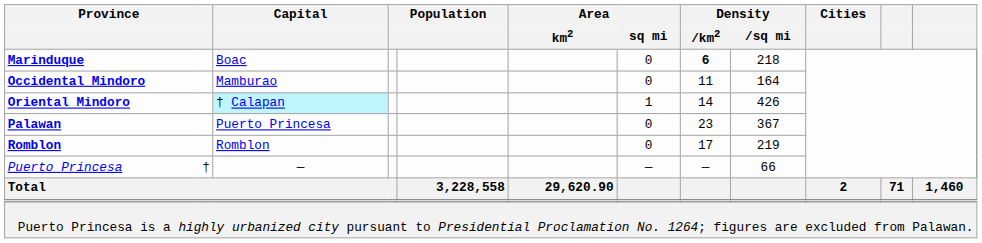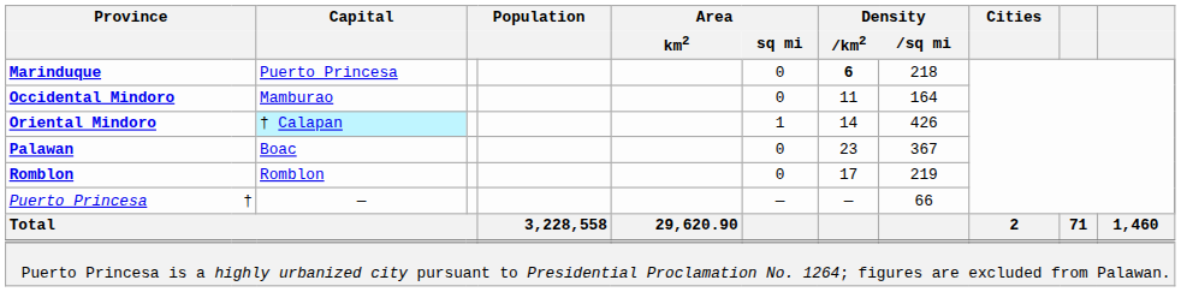Marinduque | Capital: Boac -> Puerto Princesa
Palawan | Capital: Puerto Princesa -> Boac
